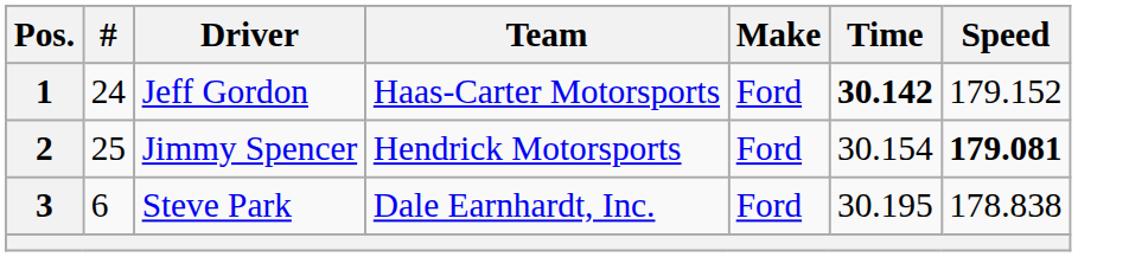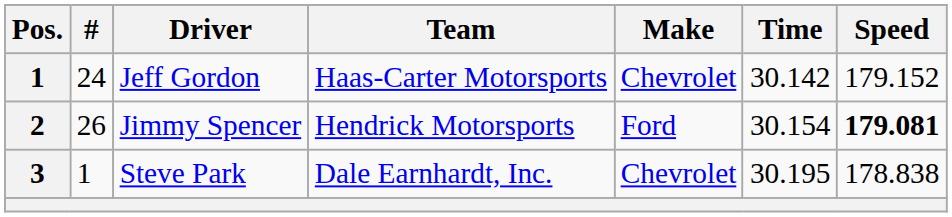Jeff Gordon | Make: Ford -> Chevrolet
Jeff Gordon | Time: bold -> normal
Jimmy Spencer | #: 25 -> 26
Steve Park | #: 6 -> 1
Steve Park | Make: Ford -> Chevrolet
